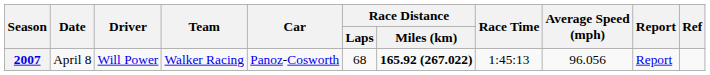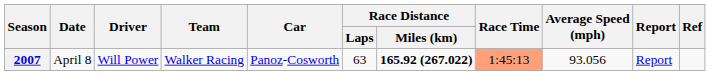2007 | Race Distance / Laps: 68 -> 63
2007 | Race Time: no background -> lightsalmon background
2007 | Average Speed (mph): 96.056 -> 93.056
